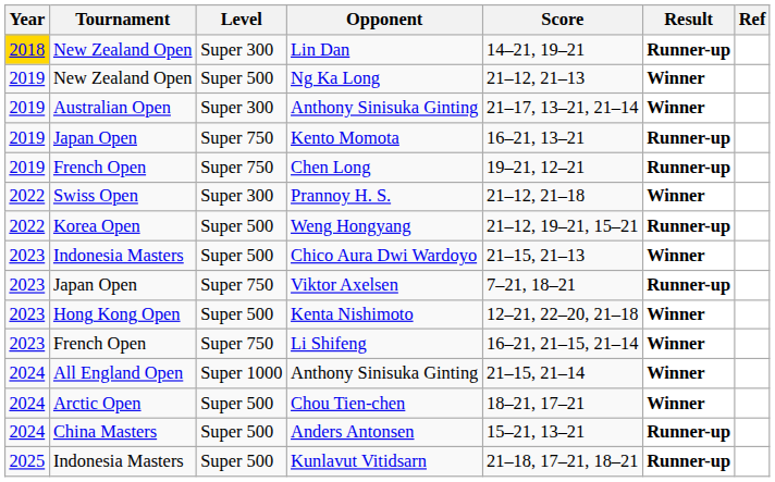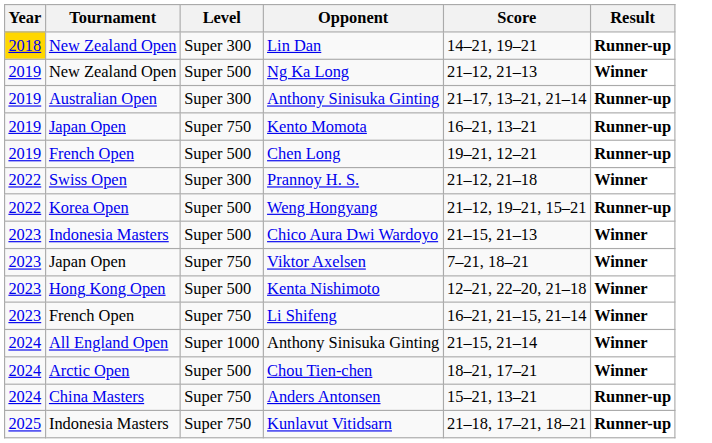- column: Ref
Australian Open / Anthony Sinisuka Ginting | Result: Winner -> Runner-up
Chen Long | Level: Super 750 -> Super 500
Viktor Axelsen | Result: Runner-up -> Winner
Anders Antonsen | Level: Super 500 -> Super 750
Kunlavut Vitidsarn | Level: Super 500 -> Super 750
